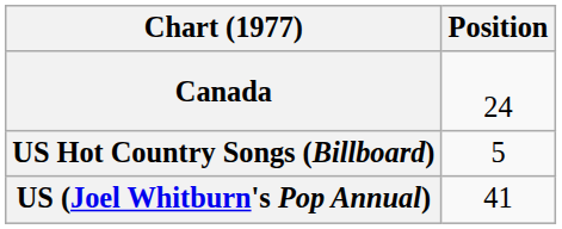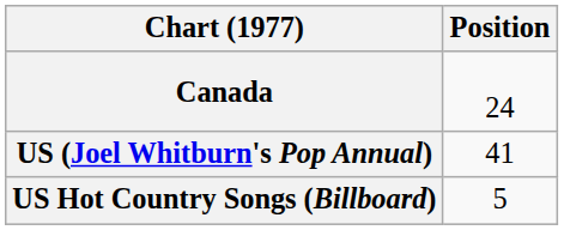rows swapped: US Hot Country Songs (Billboard) <-> US (Joel Whitburn's Pop Annual)
